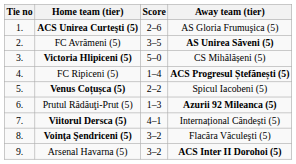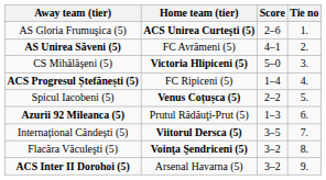columns swapped: Tie no <-> Away team (tier)
FC Avrămeni (5) | Score: 3–5 -> 4–1
Viitorul Dersca (5) | Score: 4–1 -> 3–5
